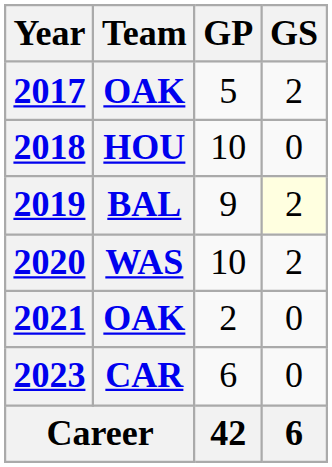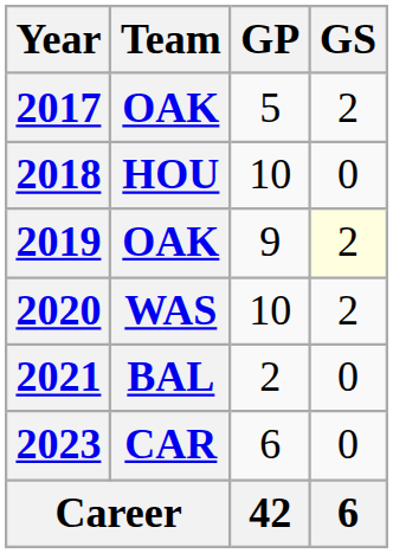2019 | Team: BAL -> OAK
2021 | Team: OAK -> BAL
